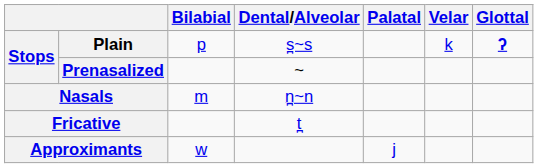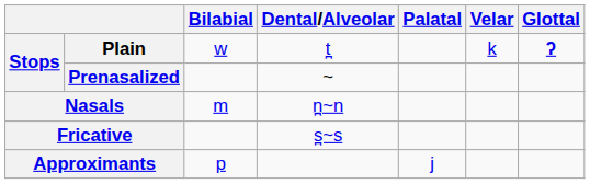Plain | Bilabial: p -> w
Plain | Dental/Alveolar: s̪~s -> t̪
Fricative | Dental/Alveolar: t̪ -> s̪~s
Approximants | Bilabial: w -> p
